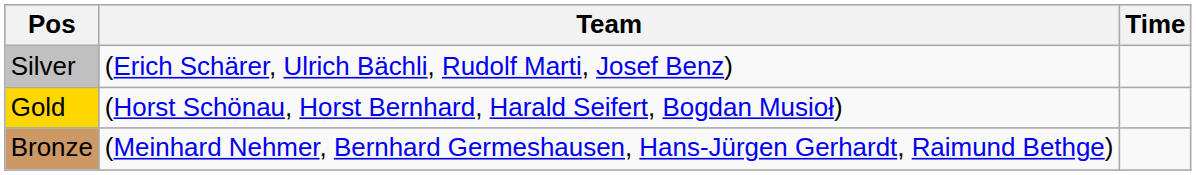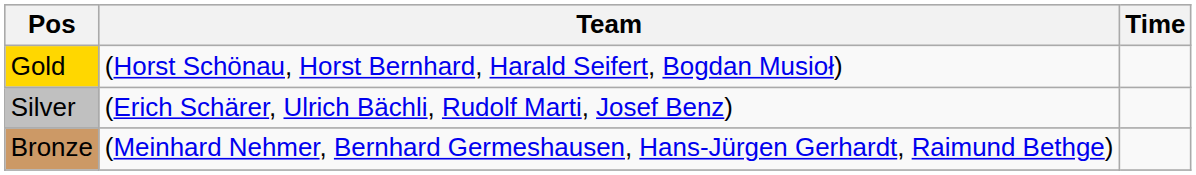rows swapped: Gold <-> Silver
